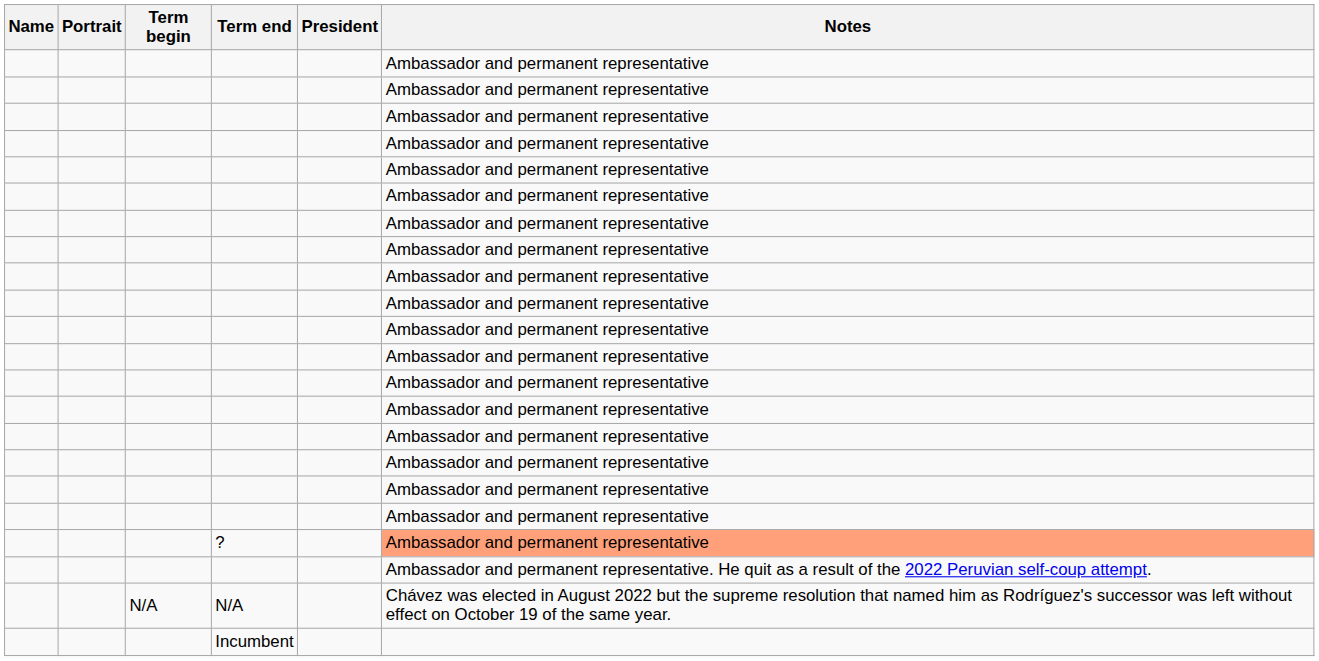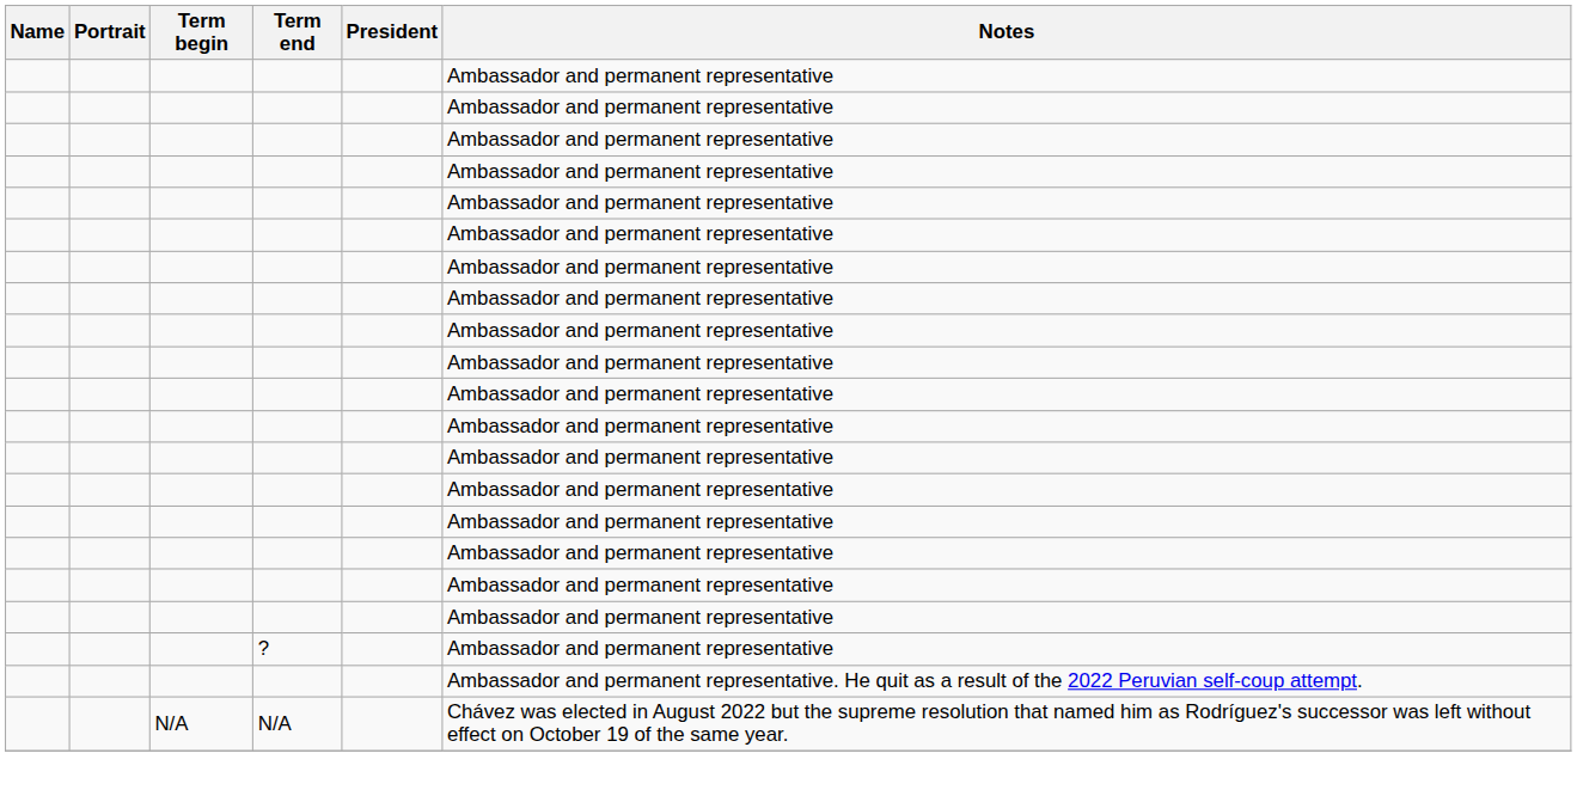? | Notes: lightsalmon background -> no background
- row: Incumbent
